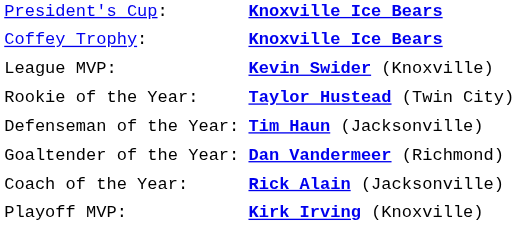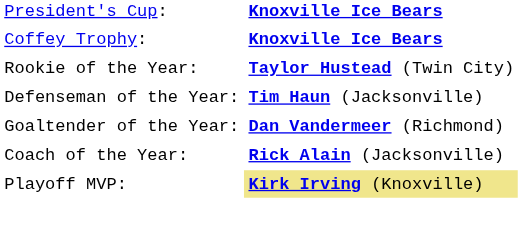- row: League MVP: | Kevin Swider (Knoxville)
Playoff MVP: | column 2: no background -> khaki background
